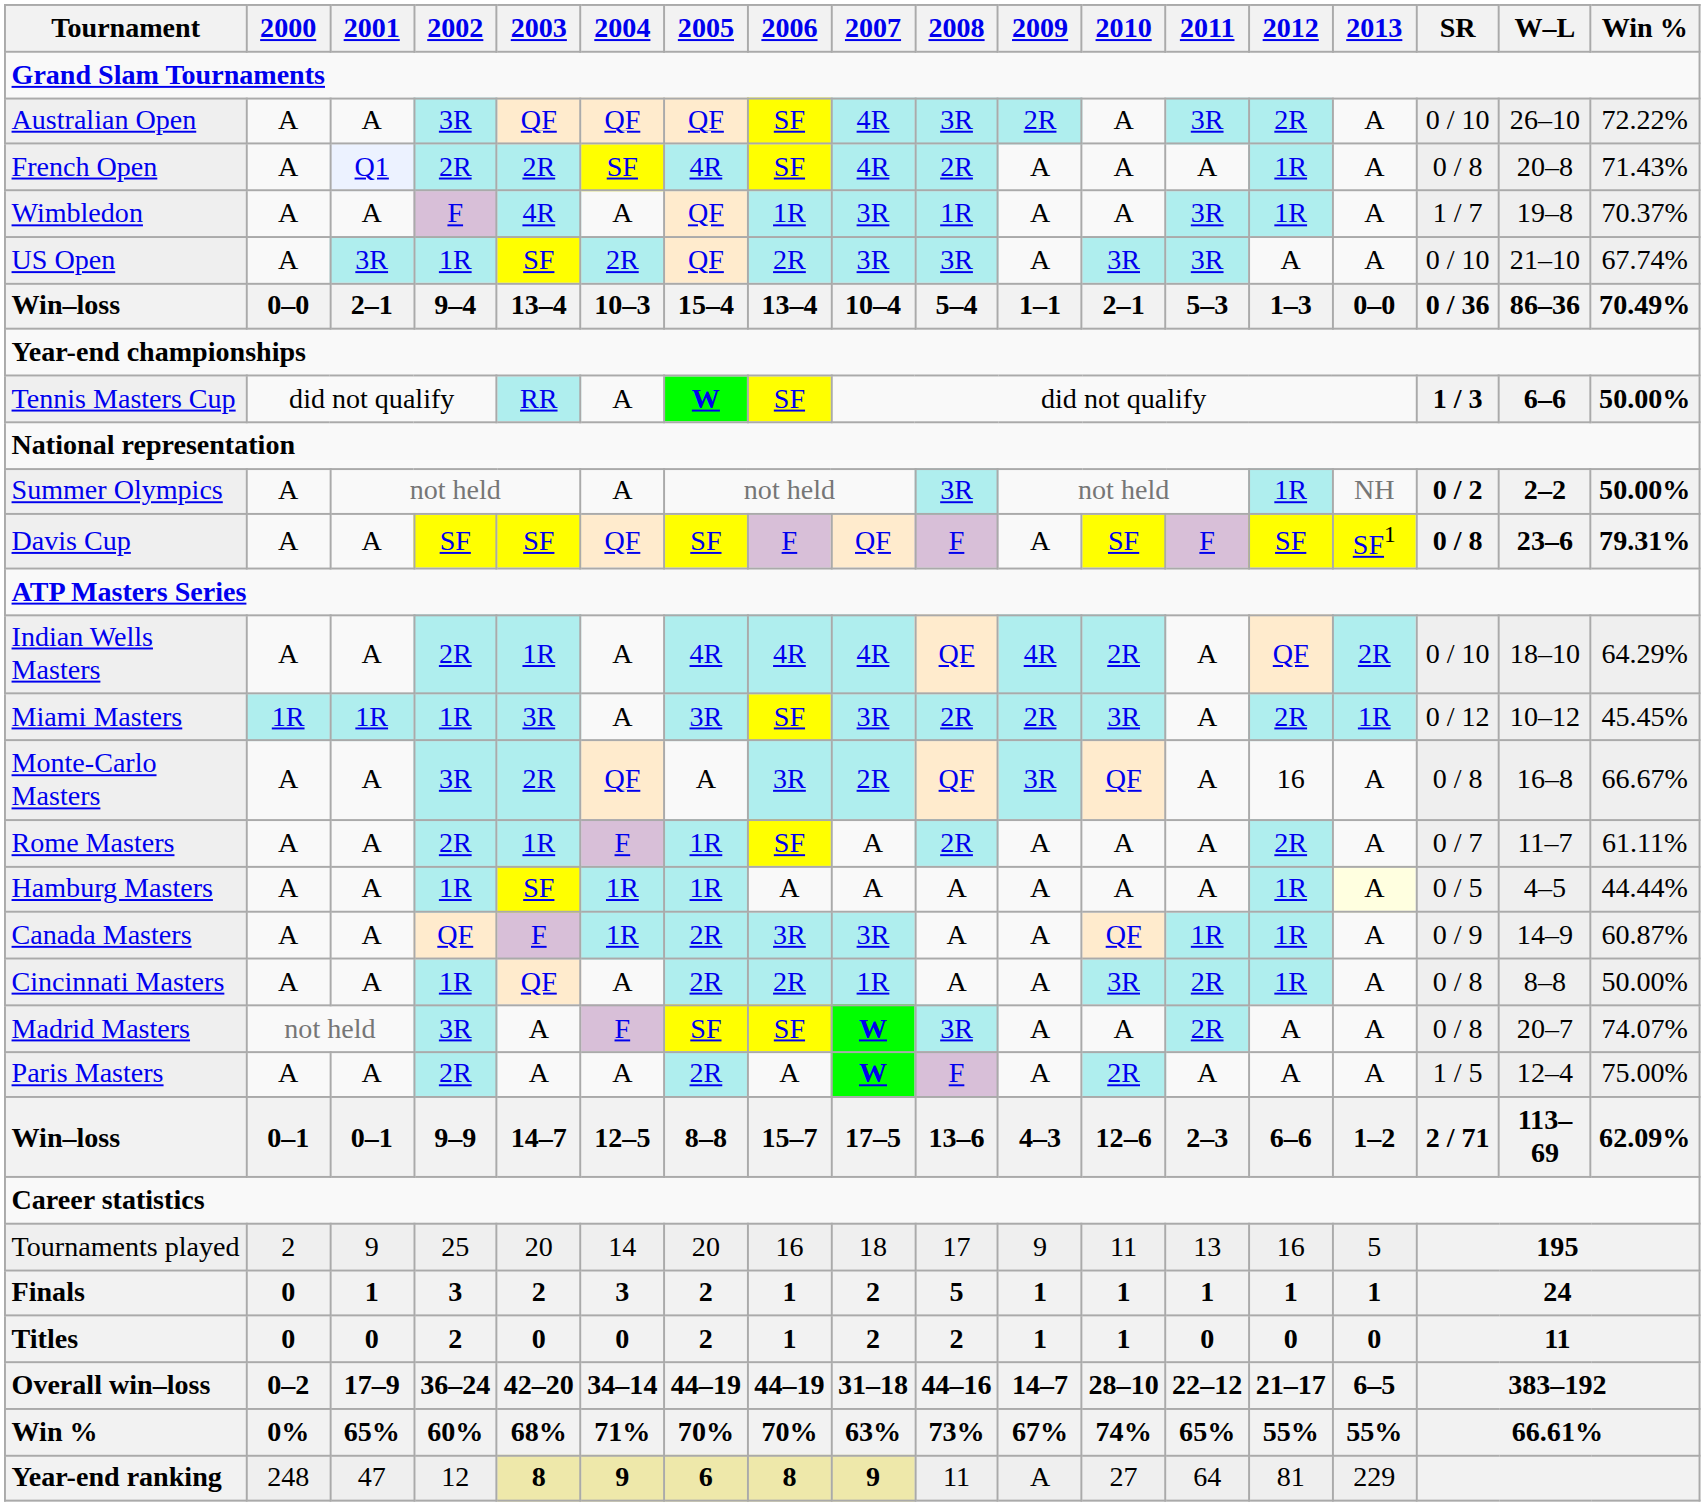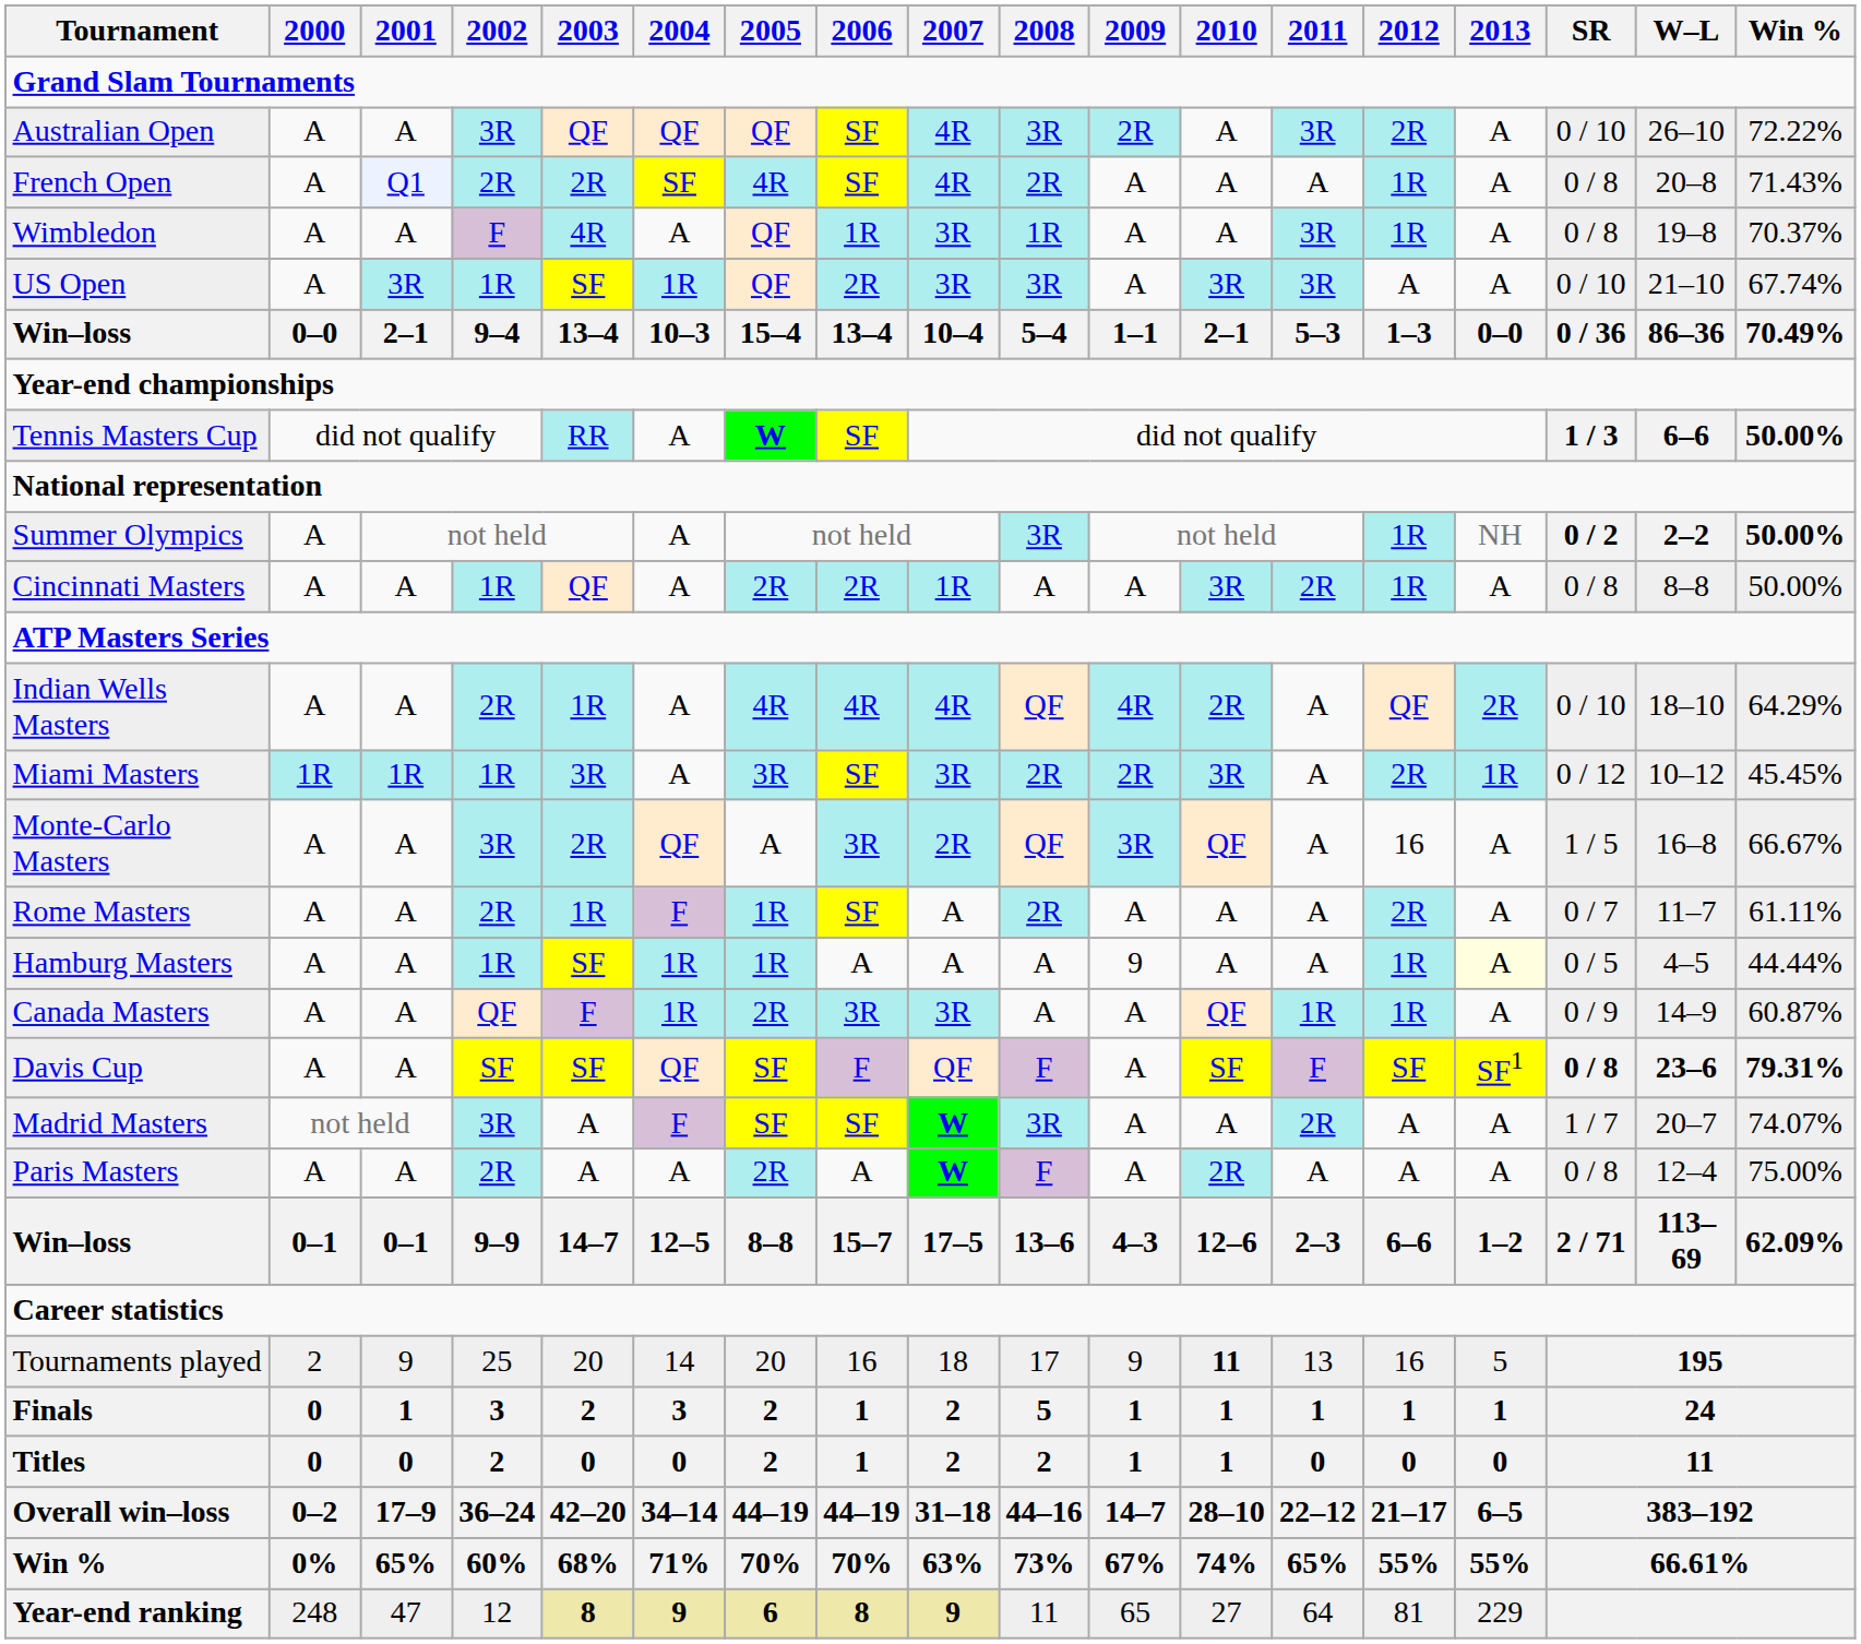Wimbledon | SR: 1 / 7 -> 0 / 8
US Open | 2004: 2R -> 1R
rows swapped: Davis Cup <-> Cincinnati Masters
Monte-Carlo Masters | SR: 0 / 8 -> 1 / 5
Hamburg Masters | 2009: A -> 9
Madrid Masters | SR: 0 / 8 -> 1 / 7
Paris Masters | SR: 1 / 5 -> 0 / 8
Tournaments played | 2010: normal -> bold
Year-end ranking | 2009: A -> 65
